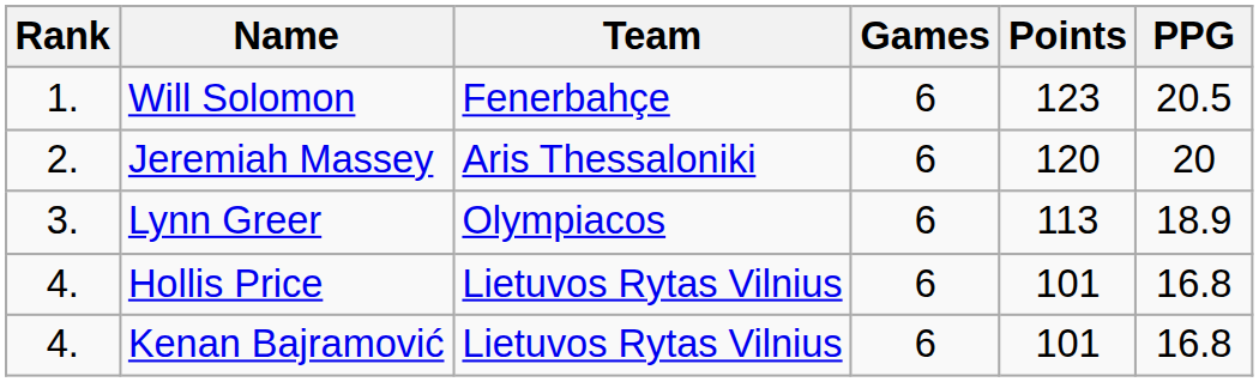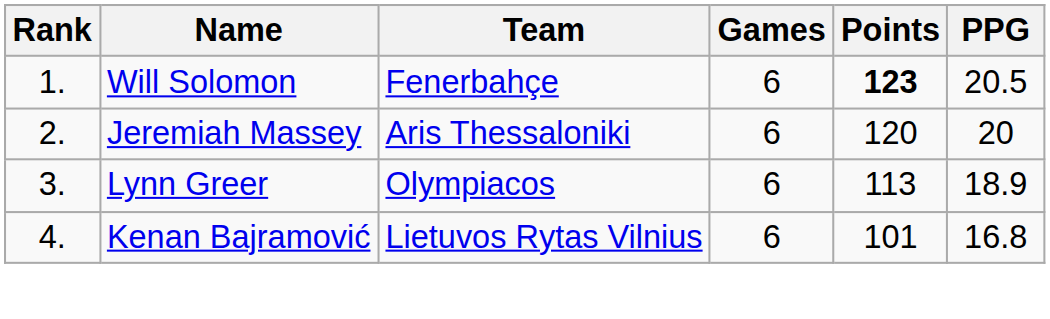Will Solomon | Points: normal -> bold
- row: 4. | Hollis Price | Lietuvos Rytas Vilnius | 6 | 101 | 16.8
